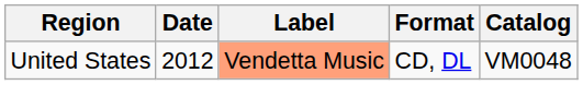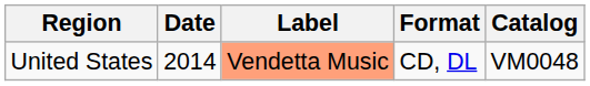United States | Date: 2012 -> 2014
